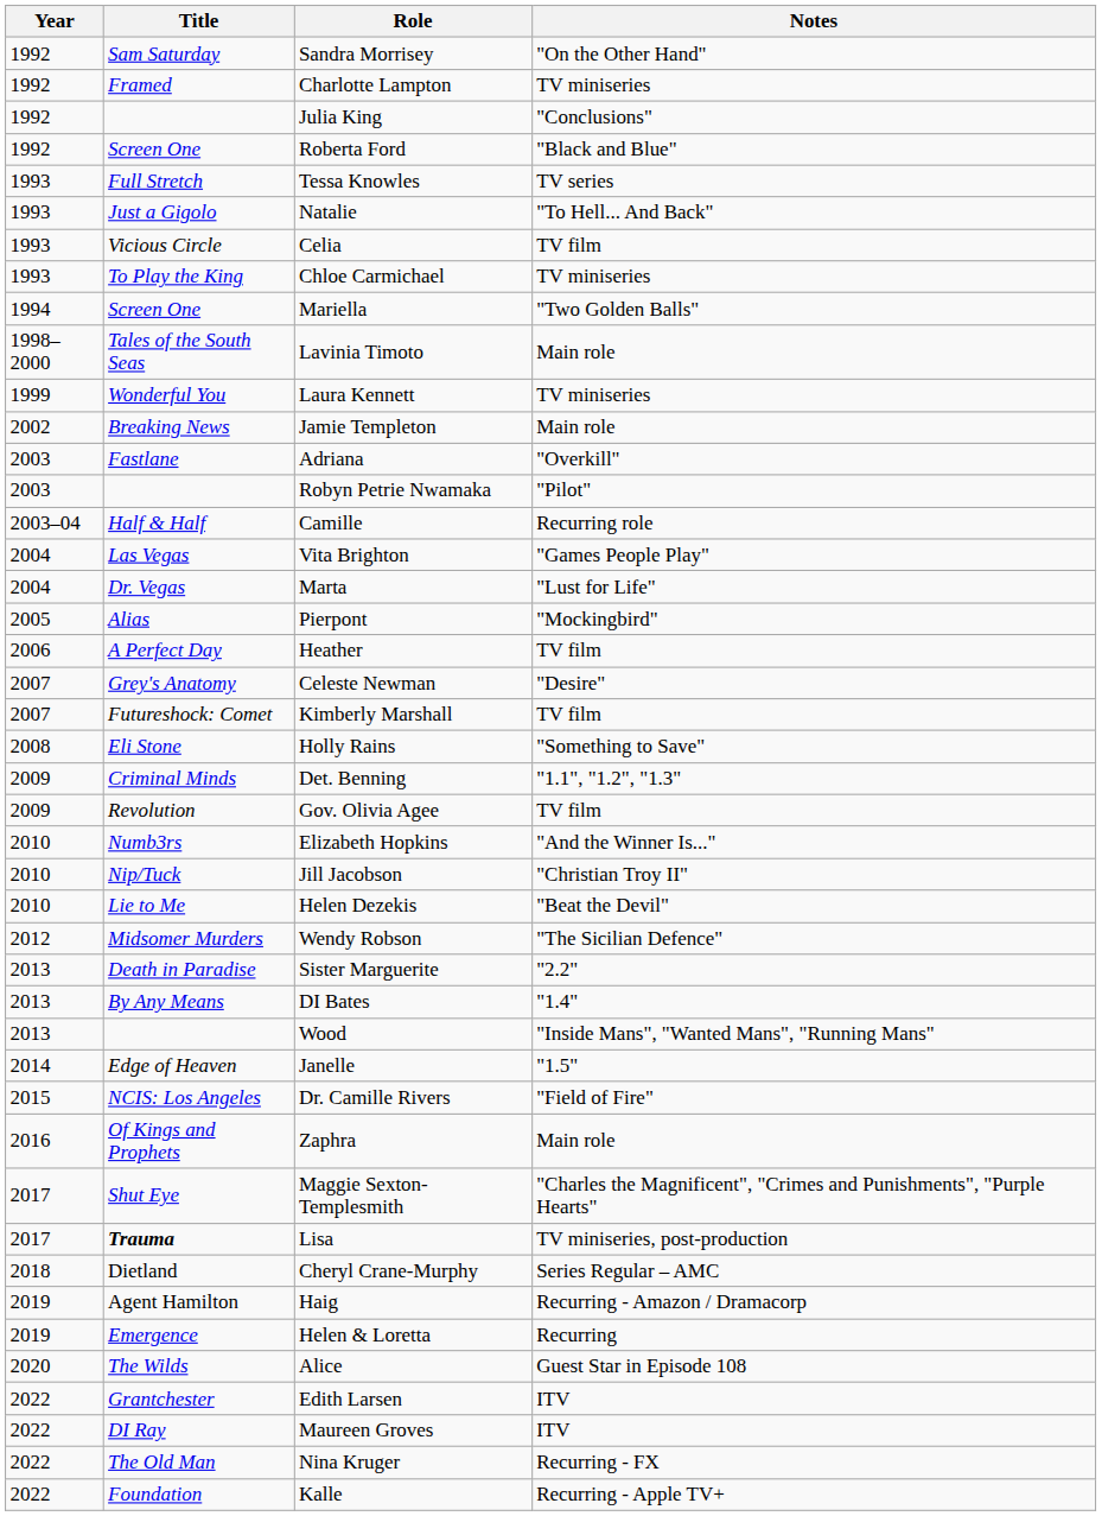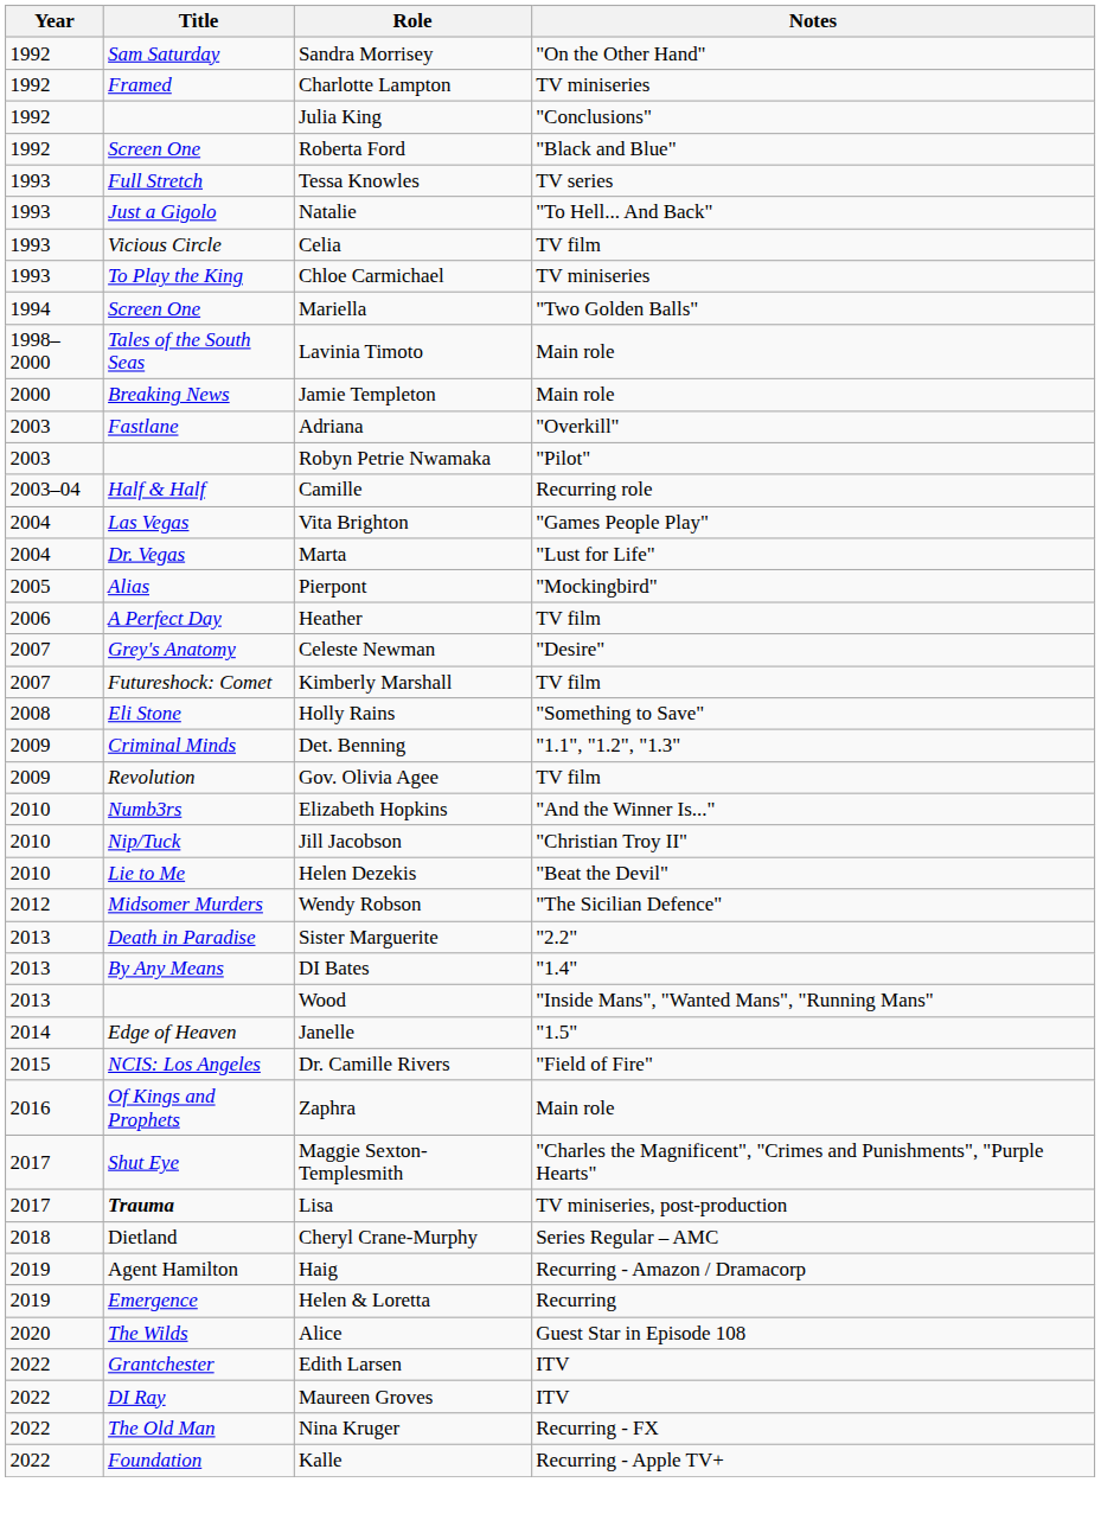- row: 1999 | Wonderful You | Laura Kennett | TV miniseries
Jamie Templeton | Year: 2002 -> 2000
